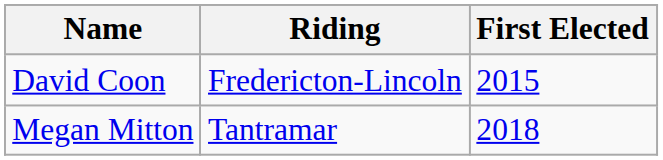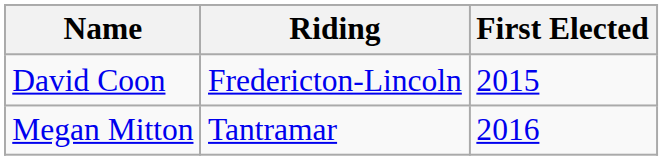Megan Mitton | First Elected: 2018 -> 2016
